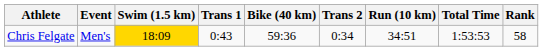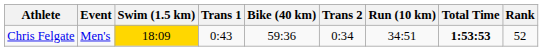Chris Felgate | Total Time: normal -> bold
Chris Felgate | Rank: 58 -> 52
